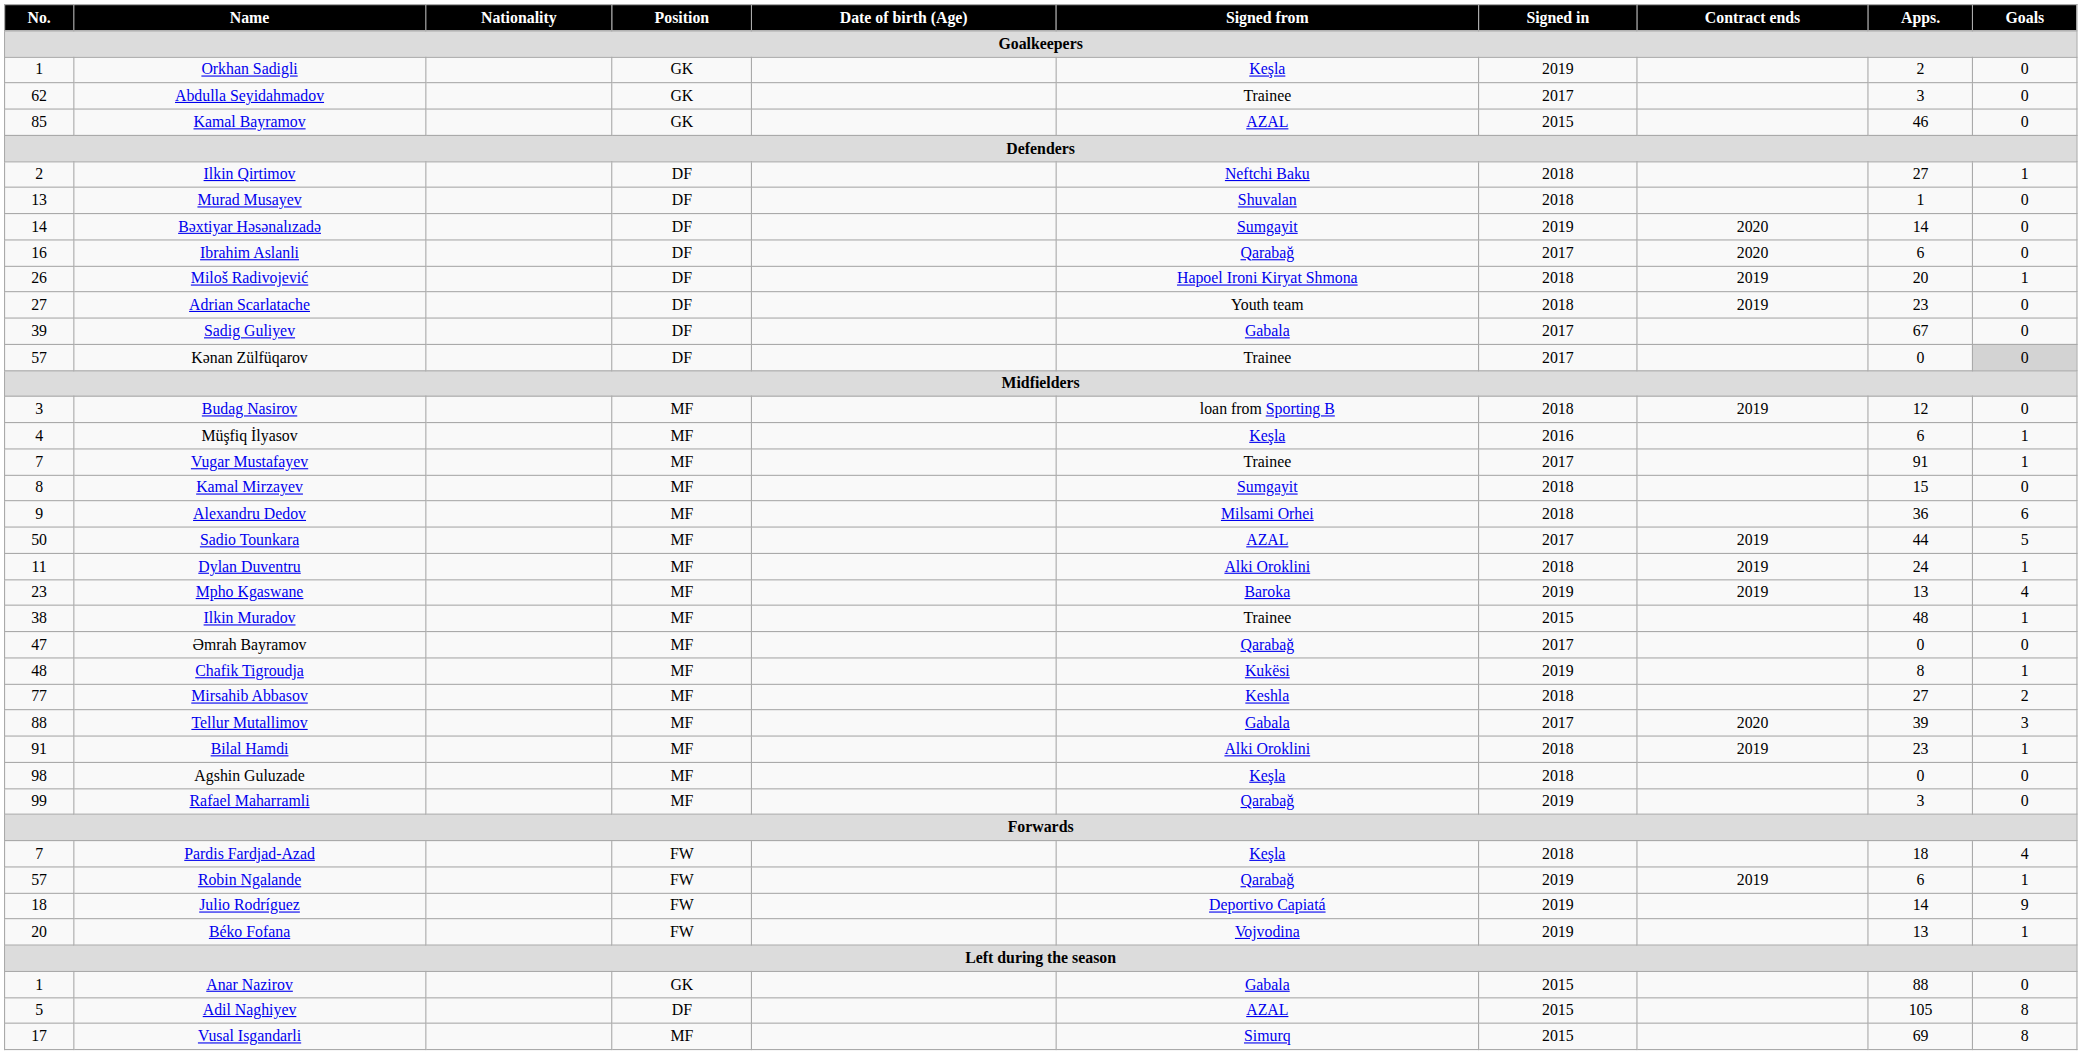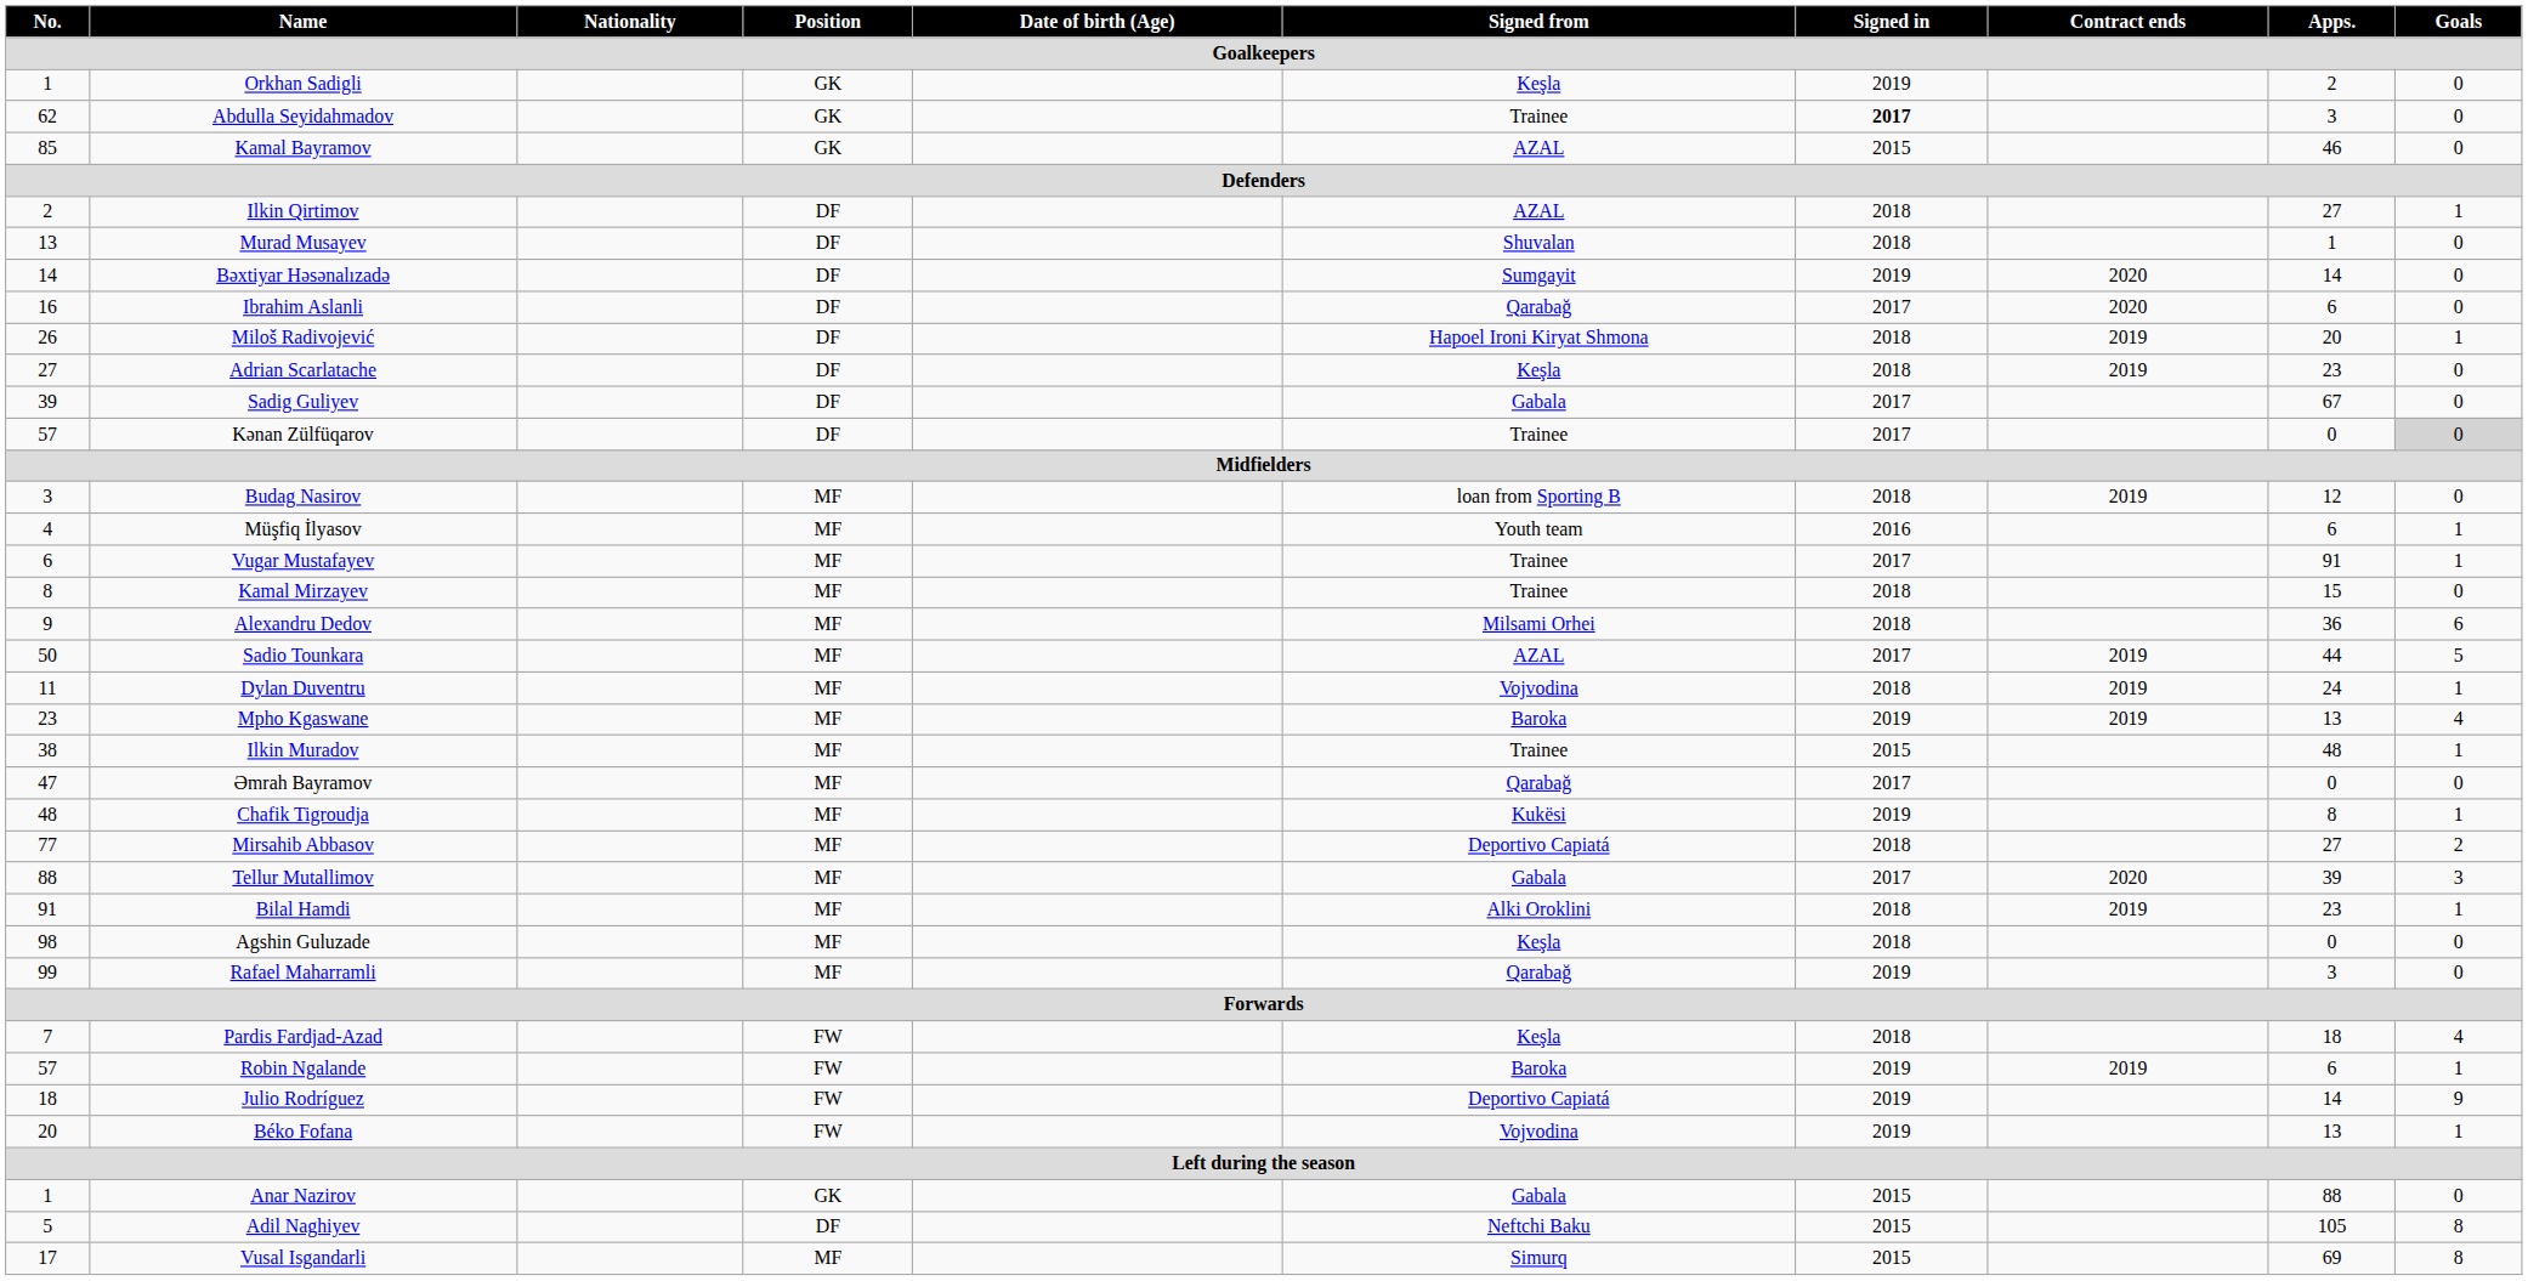Abdulla Seyidahmadov | Signed in: normal -> bold
Ilkin Qirtimov | Signed from: Neftchi Baku -> AZAL
Adrian Scarlatache | Signed from: Youth team -> Keşla
Müşfiq İlyasov | Signed from: Keşla -> Youth team
Vugar Mustafayev | No.: 7 -> 6
Kamal Mirzayev | Signed from: Sumgayit -> Trainee
Dylan Duventru | Signed from: Alki Oroklini -> Vojvodina
Mirsahib Abbasov | Signed from: Keshla -> Deportivo Capiatá
Robin Ngalande | Signed from: Qarabağ -> Baroka
Adil Naghiyev | Signed from: AZAL -> Neftchi Baku
